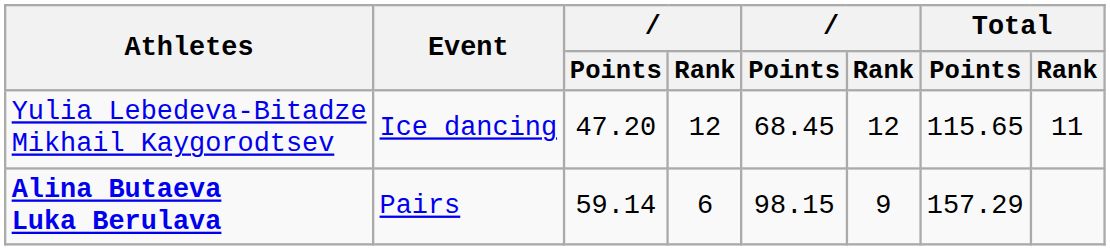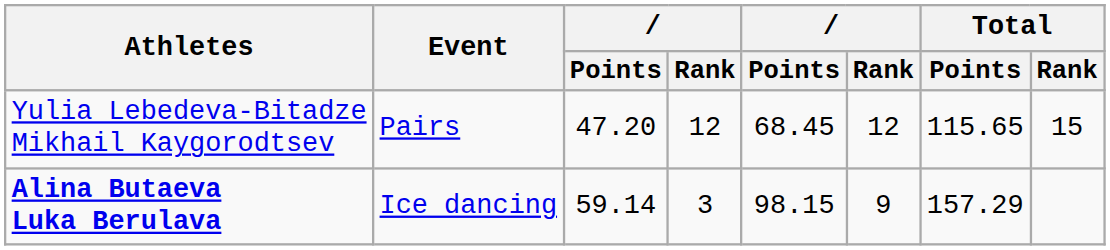Yulia Lebedeva-Bitadze Mikhail Kaygorodtsev | Event: Ice dancing -> Pairs
Yulia Lebedeva-Bitadze Mikhail Kaygorodtsev | Total / Rank: 11 -> 15
Alina Butaeva Luka Berulava | Event: Pairs -> Ice dancing
Alina Butaeva Luka Berulava | column 4: 6 -> 3
